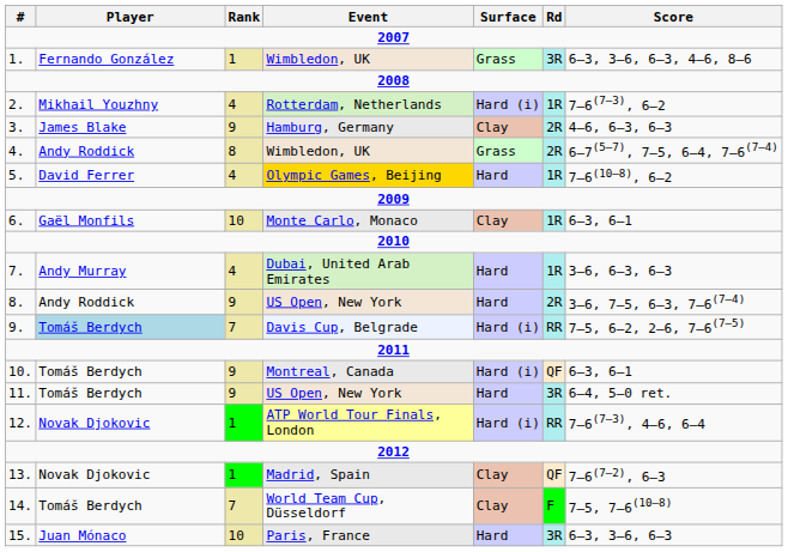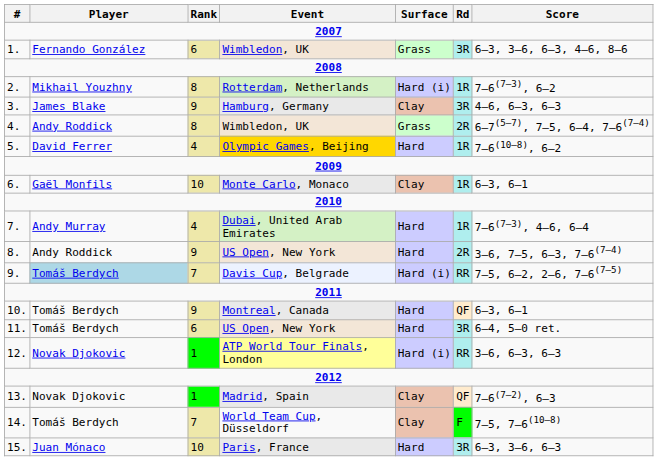1. / Wimbledon, UK | Rank: 1 -> 6
Rotterdam, Netherlands | Rank: 4 -> 8
Hamburg, Germany | Rd: 2R -> 3R
Dubai, United Arab Emirates | Score: 3–6, 6–3, 6–3 -> 7–6(7–3), 4–6, 6–4
Montreal, Canada | Surface: Hard (i) -> Hard
11. / US Open, New York | Rank: 9 -> 6
ATP World Tour Finals, London | Score: 7–6(7–3), 4–6, 6–4 -> 3–6, 6–3, 6–3
